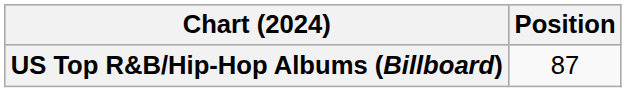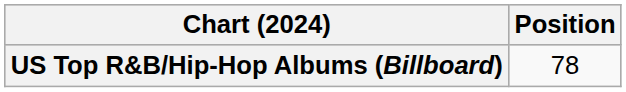US Top R&B/Hip-Hop Albums (Billboard) | Position: 87 -> 78
